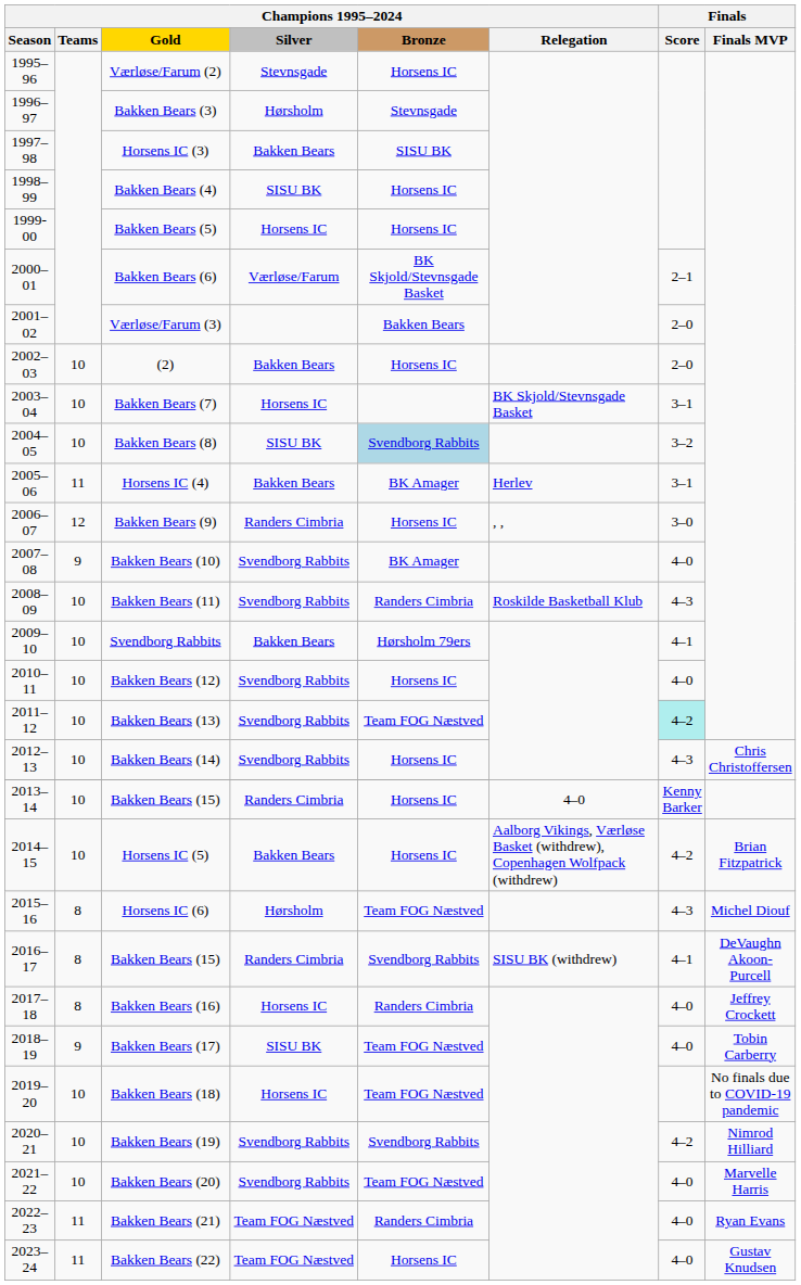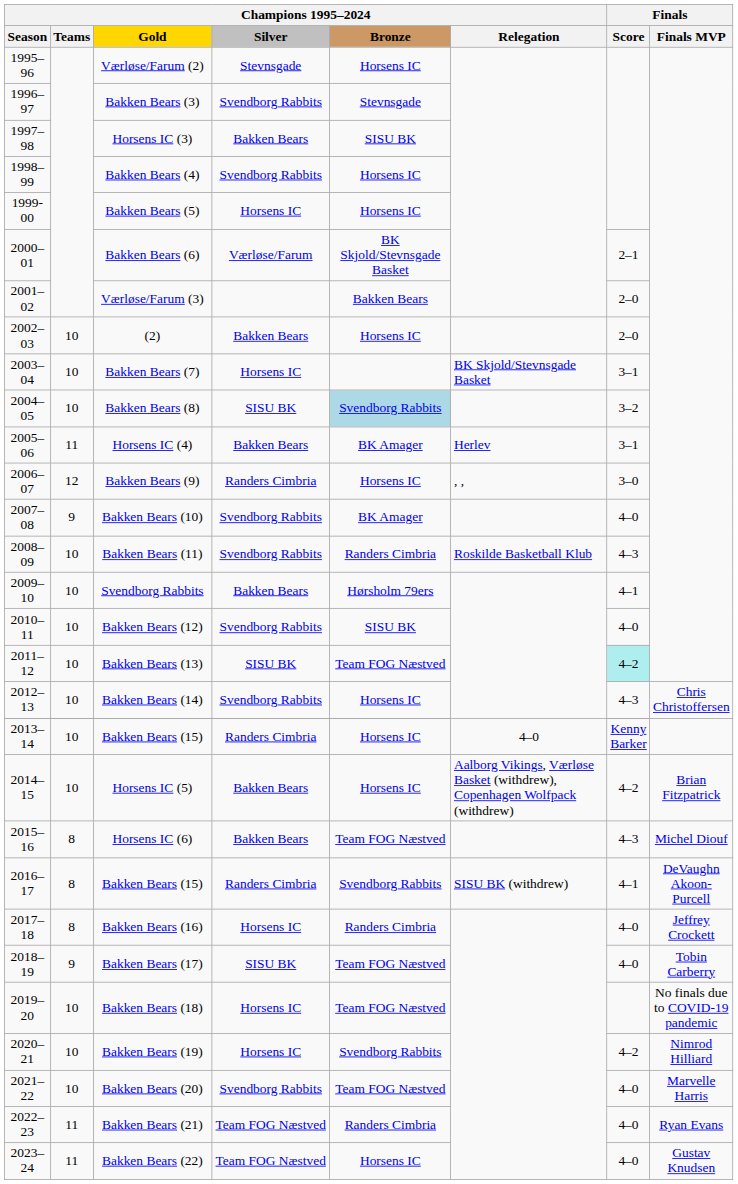Bakken Bears (3) | Champions 1995–2024 / Silver: Hørsholm -> Svendborg Rabbits
Bakken Bears (4) | Champions 1995–2024 / Silver: SISU BK -> Svendborg Rabbits
Bakken Bears (12) | Champions 1995–2024 / Bronze: Horsens IC -> SISU BK
Bakken Bears (13) | Champions 1995–2024 / Silver: Svendborg Rabbits -> SISU BK
Horsens IC (6) | Champions 1995–2024 / Silver: Hørsholm -> Bakken Bears
Bakken Bears (19) | Champions 1995–2024 / Silver: Svendborg Rabbits -> Horsens IC
